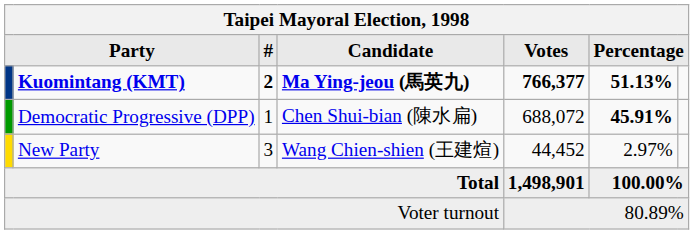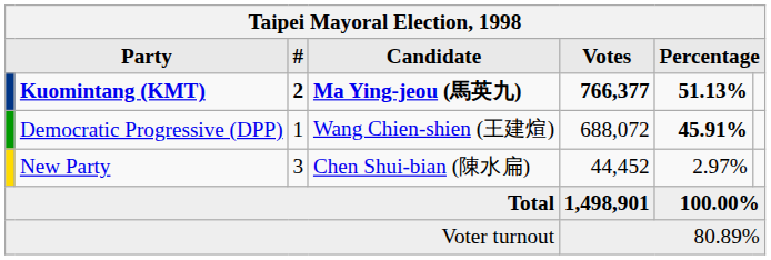Democratic Progressive (DPP) | Candidate: Chen Shui-bian (陳水扁) -> Wang Chien-shien (王建煊)
New Party | Candidate: Wang Chien-shien (王建煊) -> Chen Shui-bian (陳水扁)
